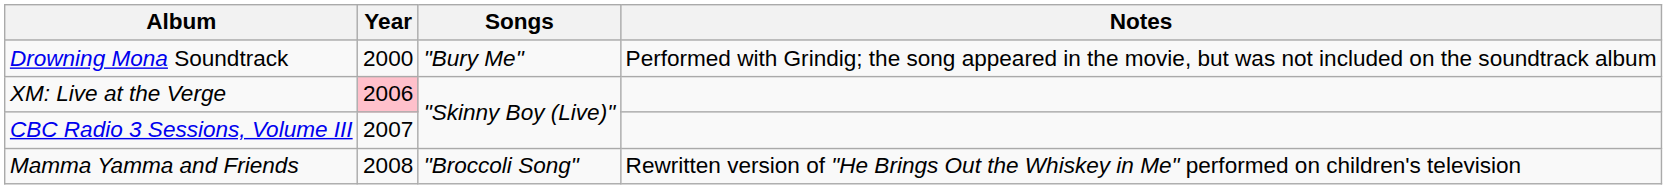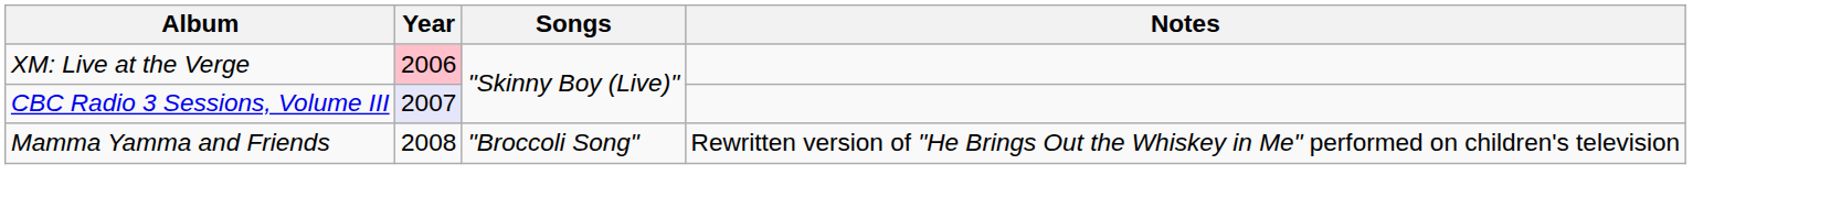- row: Drowning Mona Soundtrack | 2000 | "Bury Me" | Performed with Grindig; the song appeared in the movie, but was not included on the soundtrack album
CBC Radio 3 Sessions, Volume III | Year: no background -> lavender background
